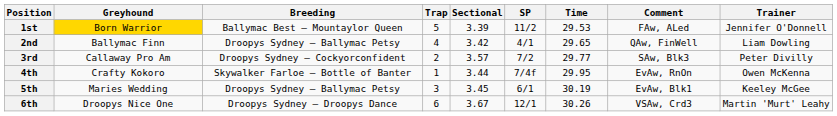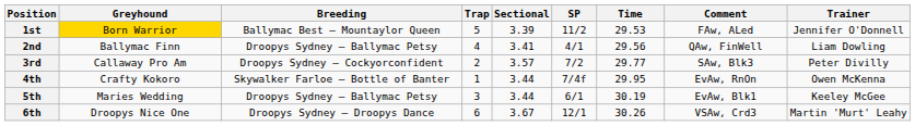2nd | Sectional: 3.42 -> 3.41
2nd | Time: 29.65 -> 29.56
5th | Sectional: 3.45 -> 3.44
